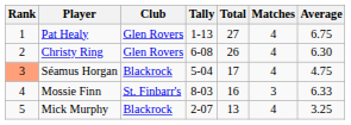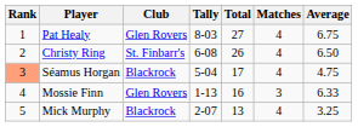Pat Healy | Tally: 1-13 -> 8-03
Christy Ring | Club: Glen Rovers -> St. Finbarr's
Christy Ring | Average: 6.30 -> 6.50
Mossie Finn | Club: St. Finbarr's -> Glen Rovers
Mossie Finn | Tally: 8-03 -> 1-13
